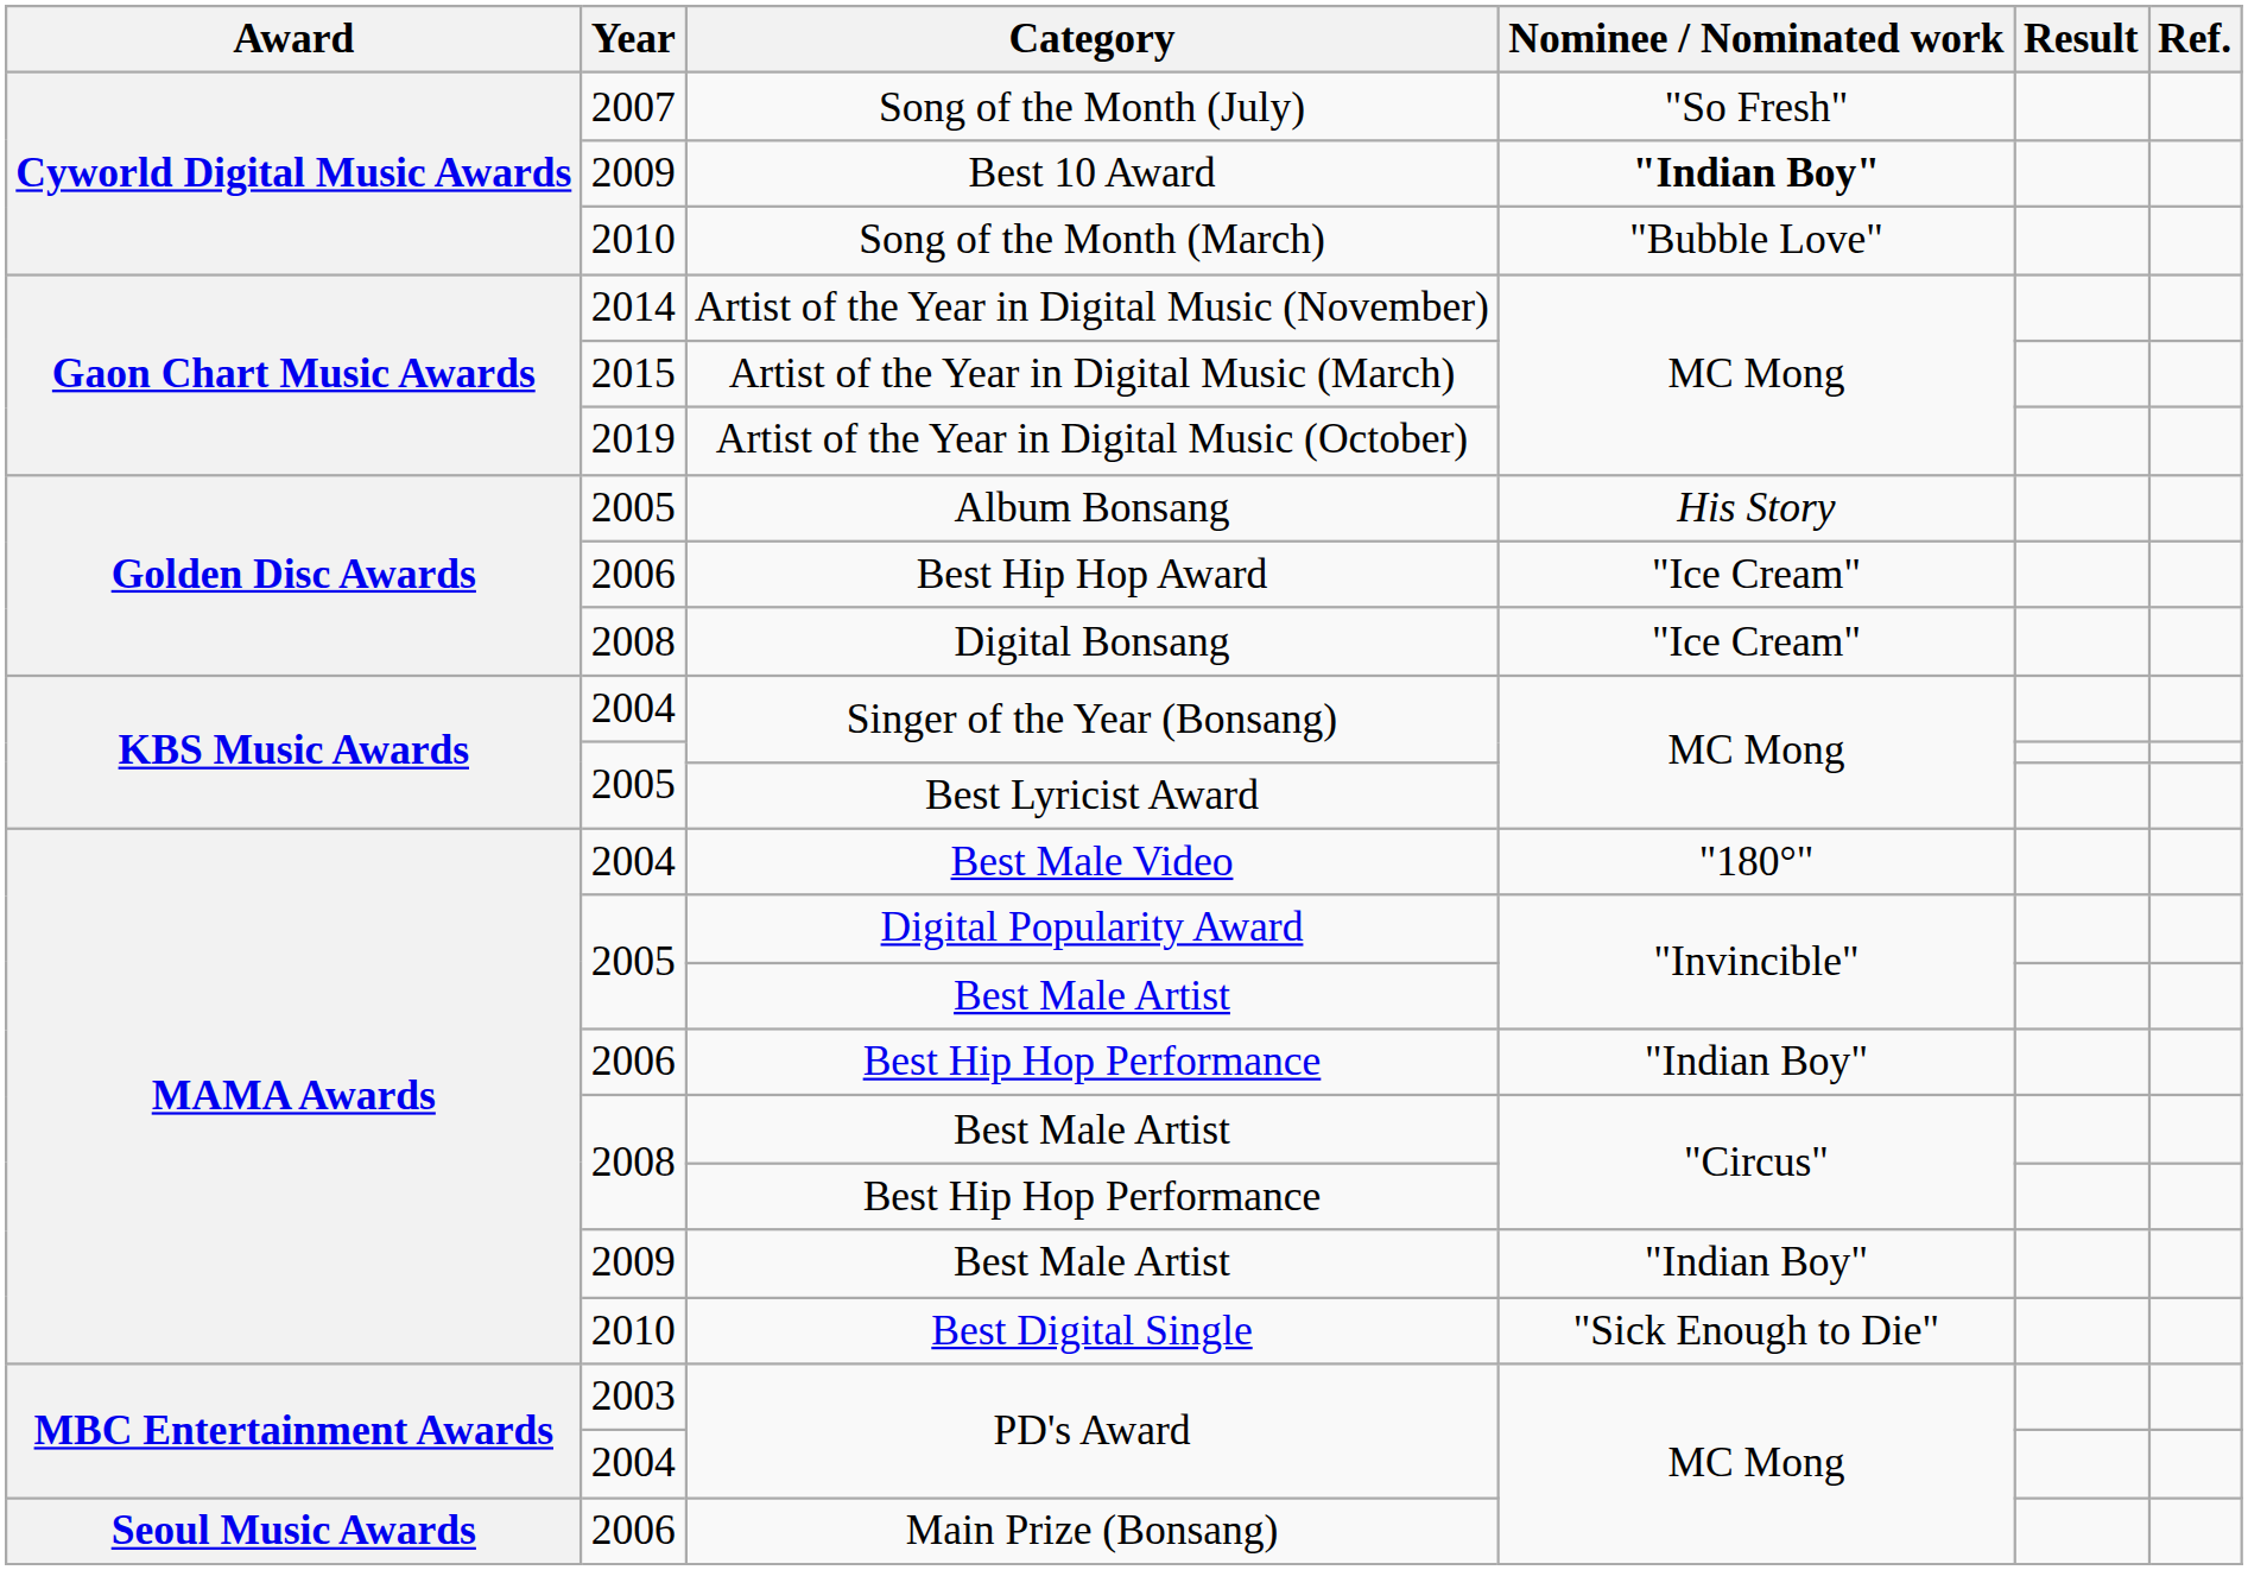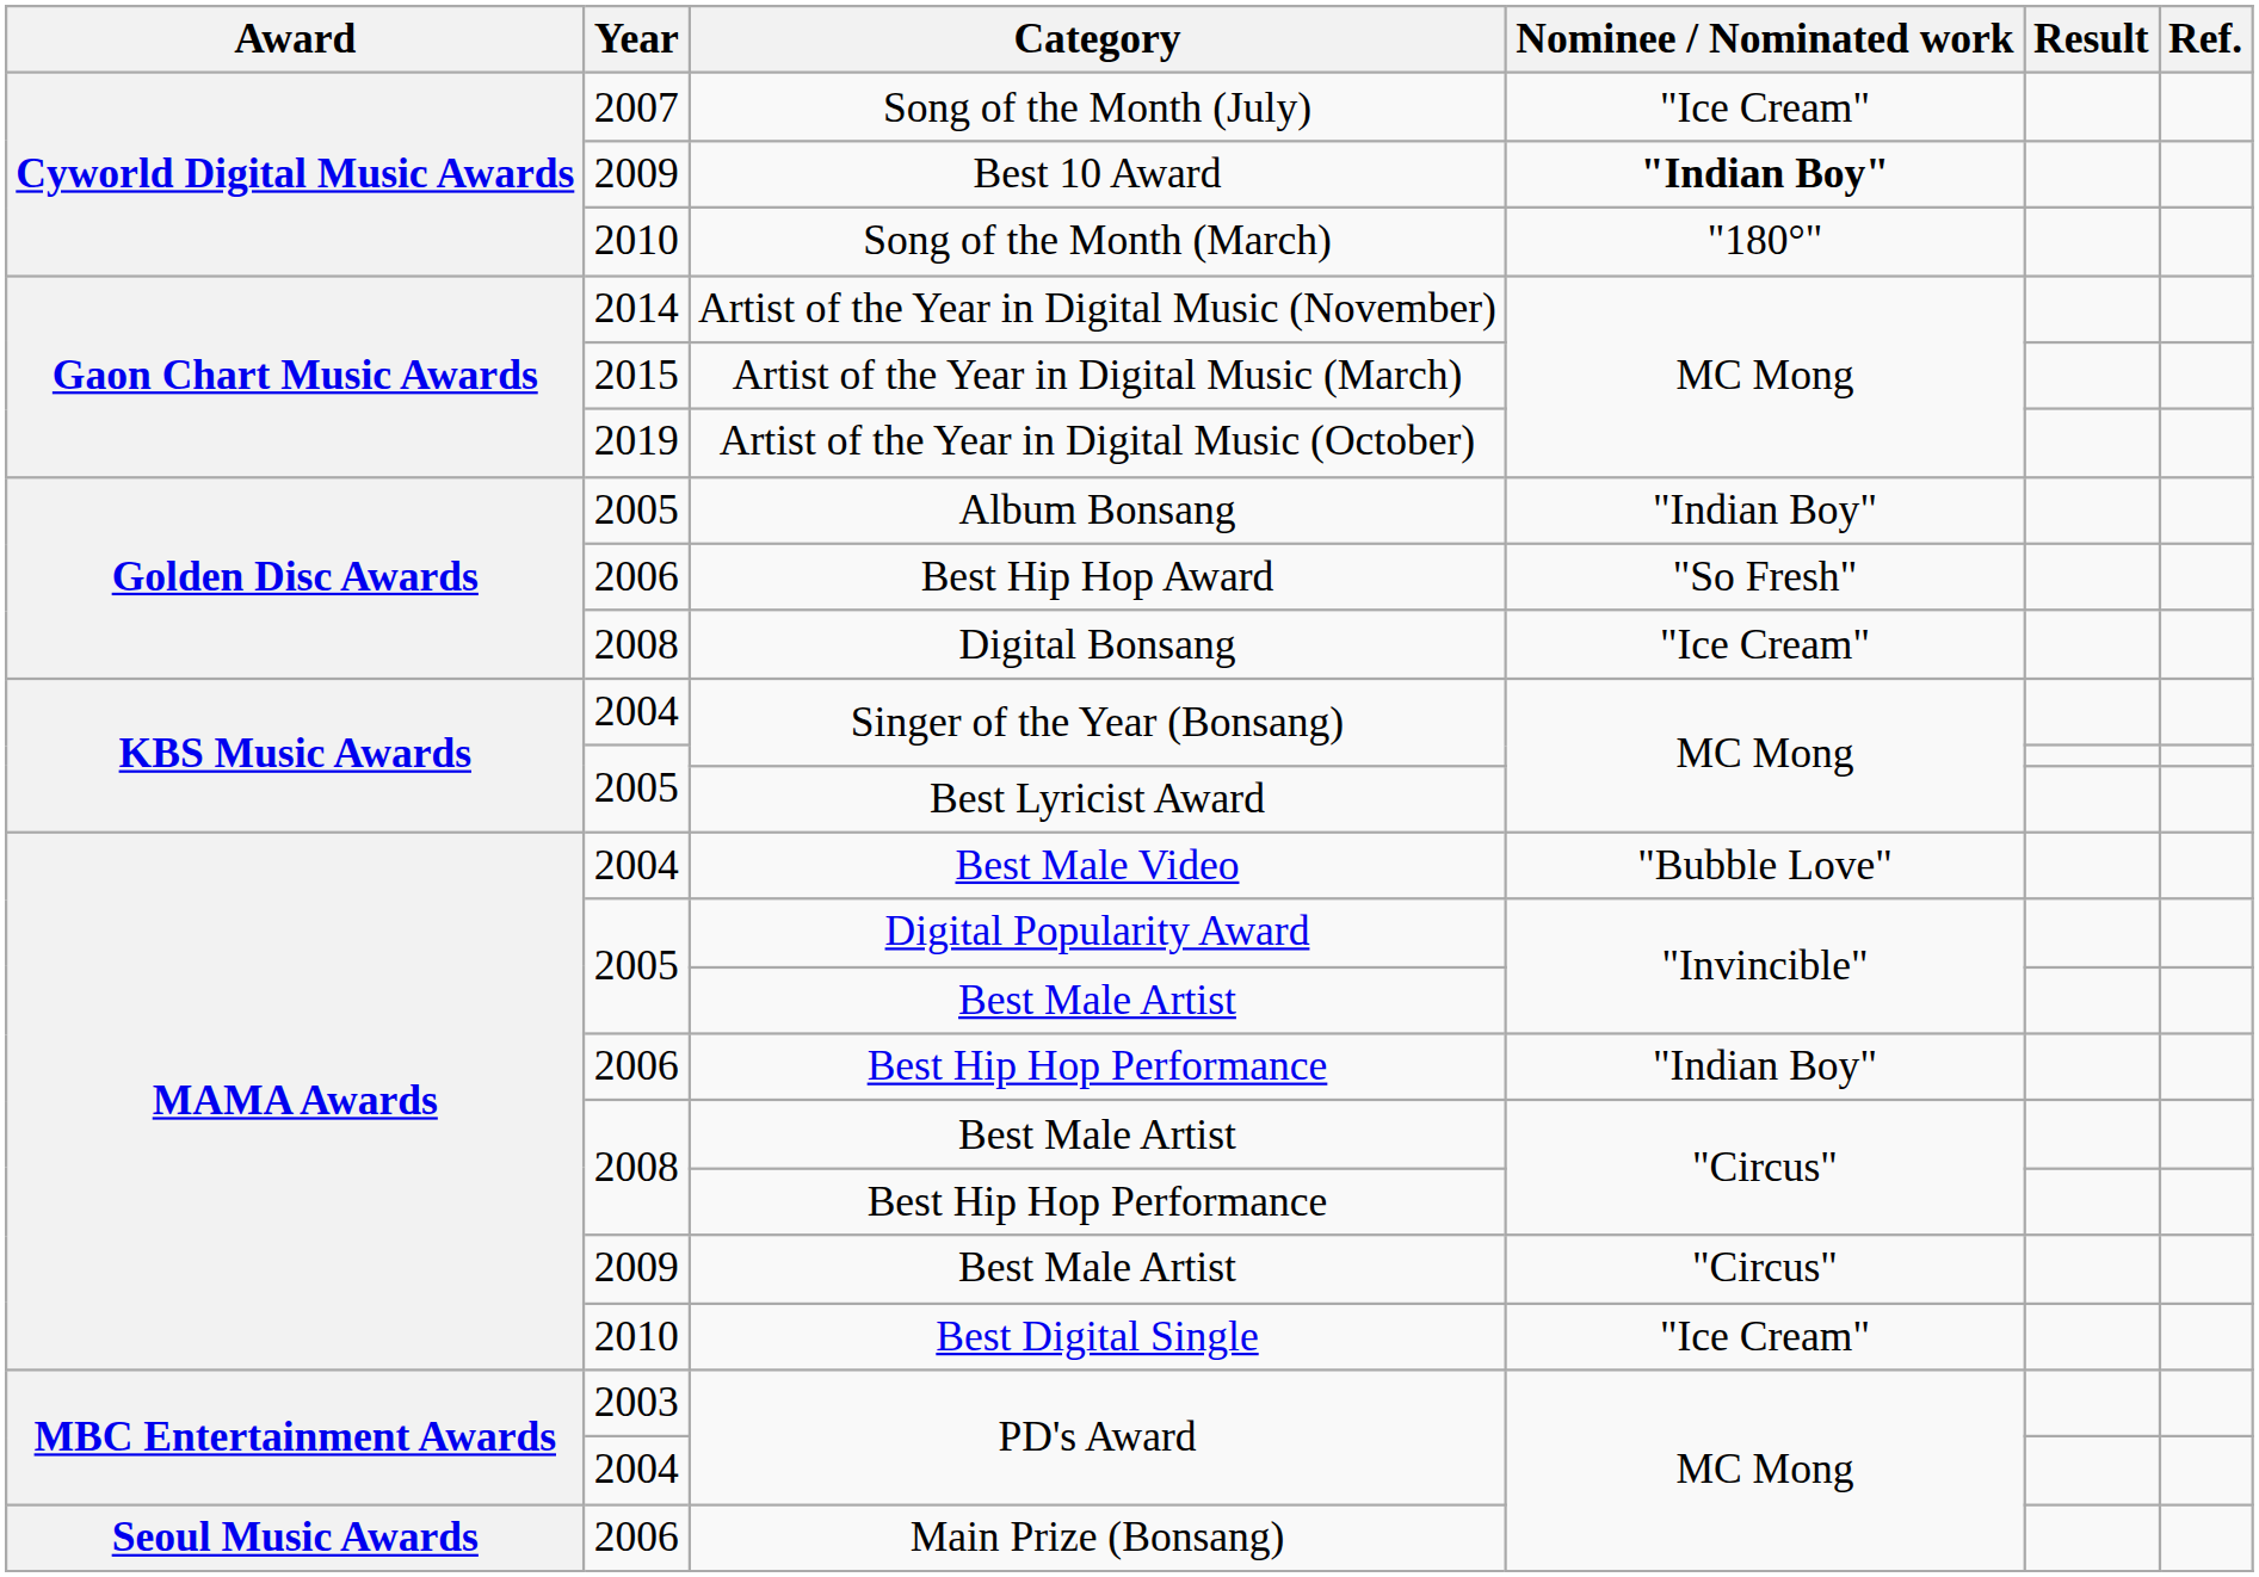Song of the Month (July) | Nominee / Nominated work: "So Fresh" -> "Ice Cream"
Song of the Month (March) | Nominee / Nominated work: "Bubble Love" -> "180°"
Album Bonsang | Nominee / Nominated work: His Story -> "Indian Boy"
Best Hip Hop Award | Nominee / Nominated work: "Ice Cream" -> "So Fresh"
Best Male Video | Nominee / Nominated work: "180°" -> "Bubble Love"
2009 / Best Male Artist | Nominee / Nominated work: "Indian Boy" -> "Circus"
Best Digital Single | Nominee / Nominated work: "Sick Enough to Die" -> "Ice Cream"
